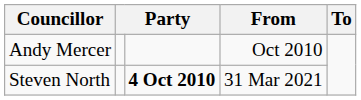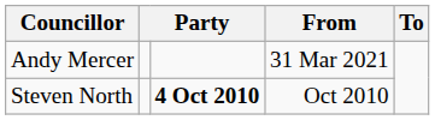Andy Mercer | From: Oct 2010 -> 31 Mar 2021
Steven North | From: 31 Mar 2021 -> Oct 2010
